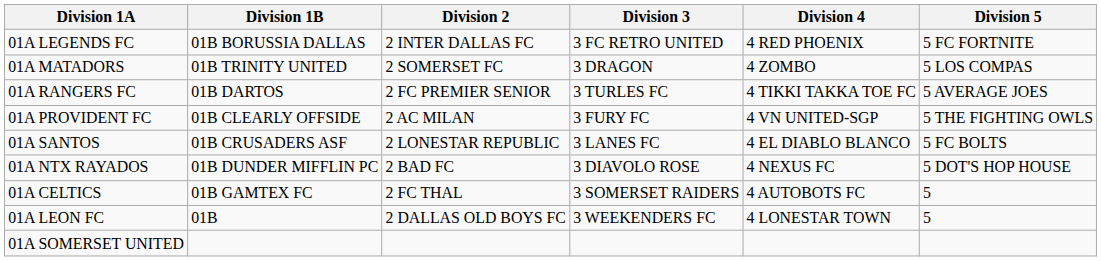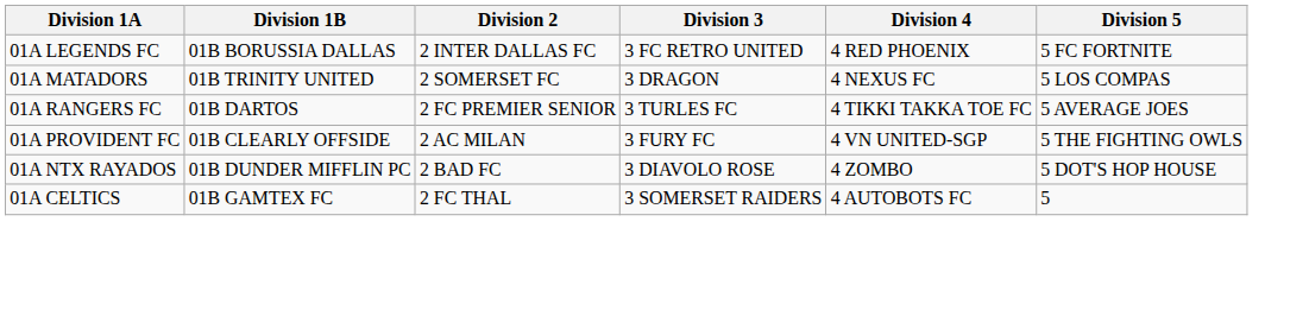01A MATADORS | Division 4: 4 ZOMBO -> 4 NEXUS FC
- row: 01A SANTOS | 01B CRUSADERS ASF | 2 LONESTAR REPUBLIC | 3 LANES FC | 4 EL DIABLO BLANCO | 5 FC BOLTS
01A NTX RAYADOS | Division 4: 4 NEXUS FC -> 4 ZOMBO
- row: 01A LEON FC | 01B | 2 DALLAS OLD BOYS FC | 3 WEEKENDERS FC | 4 LONESTAR TOWN | 5
- row: 01A SOMERSET UNITED
